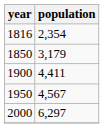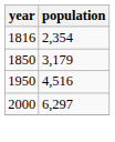- row: 1900 | 4,411
1950 | population: 4,567 -> 4,516
